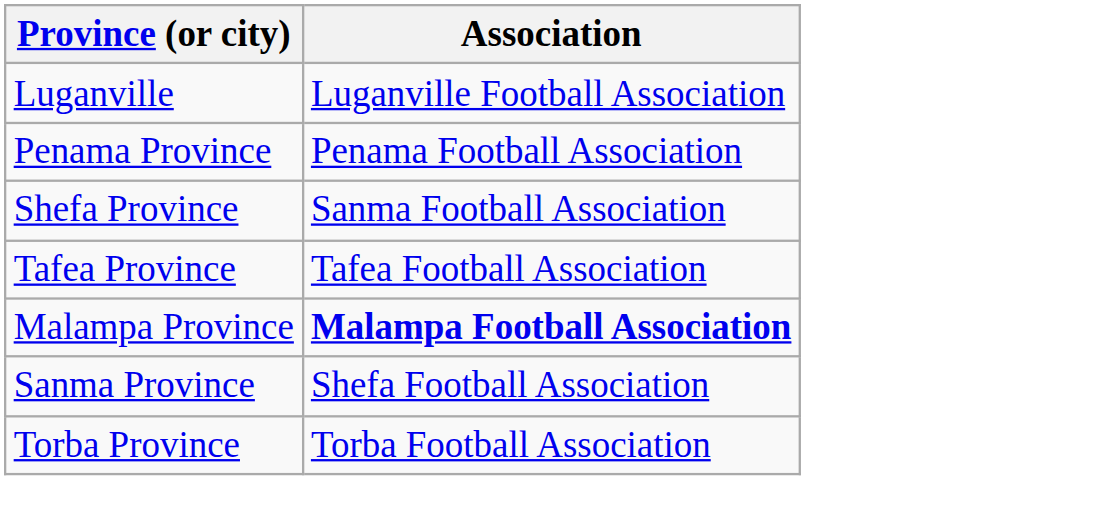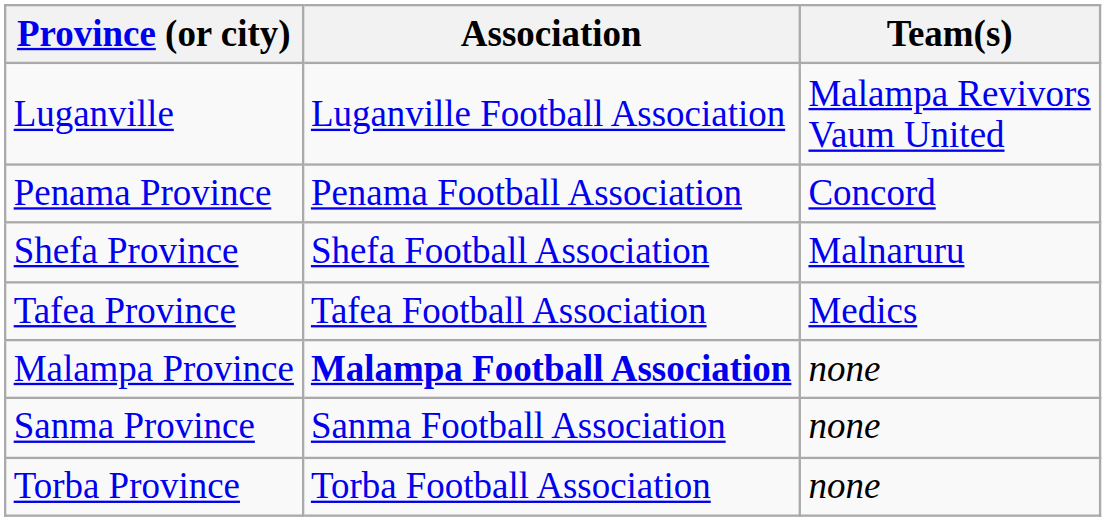+ column: Team(s) | Malampa Revivors Vaum United | Concord | Malnaruru | Medics | none | none | none
Shefa Province | Association: Sanma Football Association -> Shefa Football Association
Sanma Province | Association: Shefa Football Association -> Sanma Football Association
